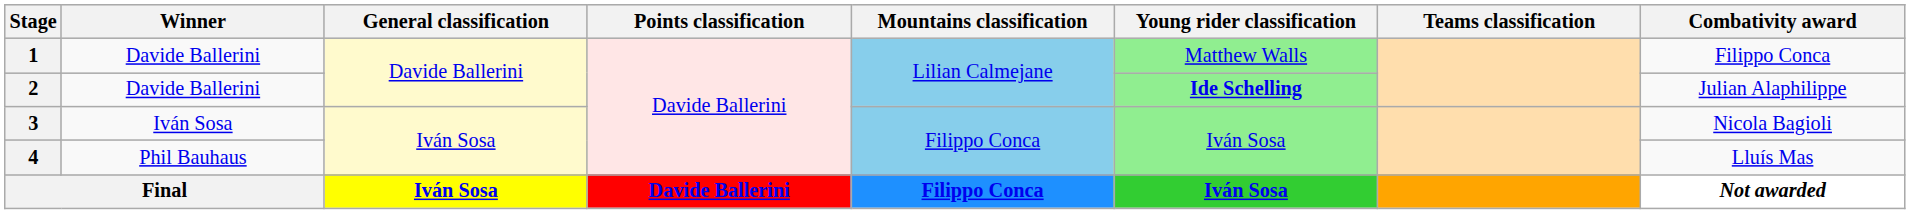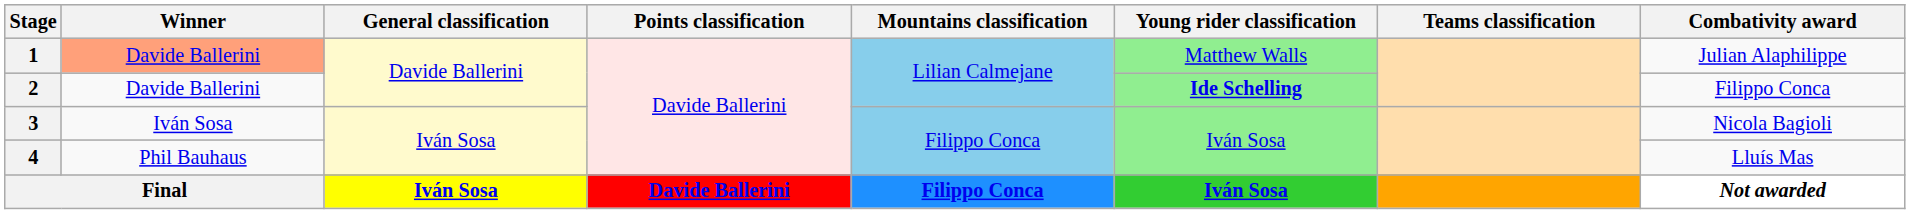1 | Winner: no background -> lightsalmon background
1 | Combativity award: Filippo Conca -> Julian Alaphilippe
2 | Combativity award: Julian Alaphilippe -> Filippo Conca
